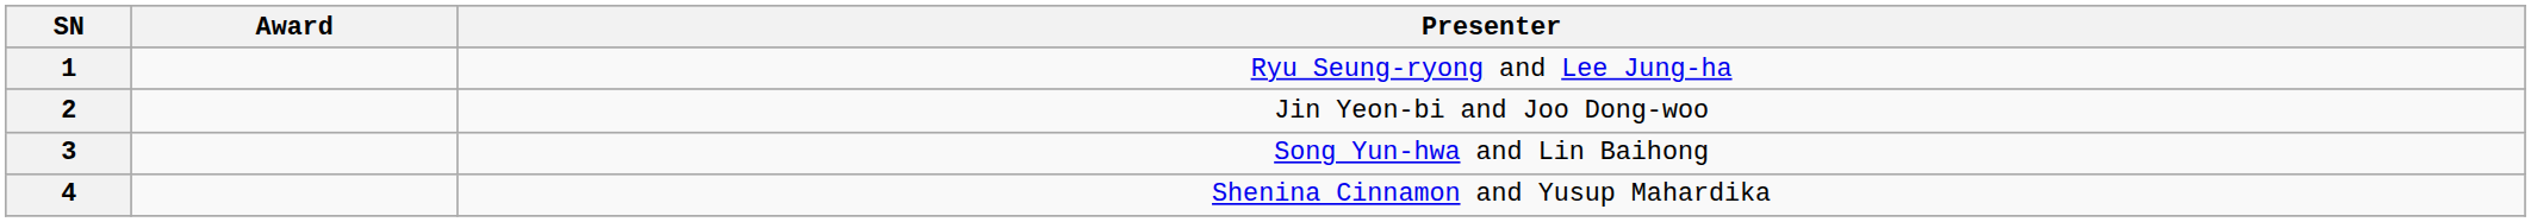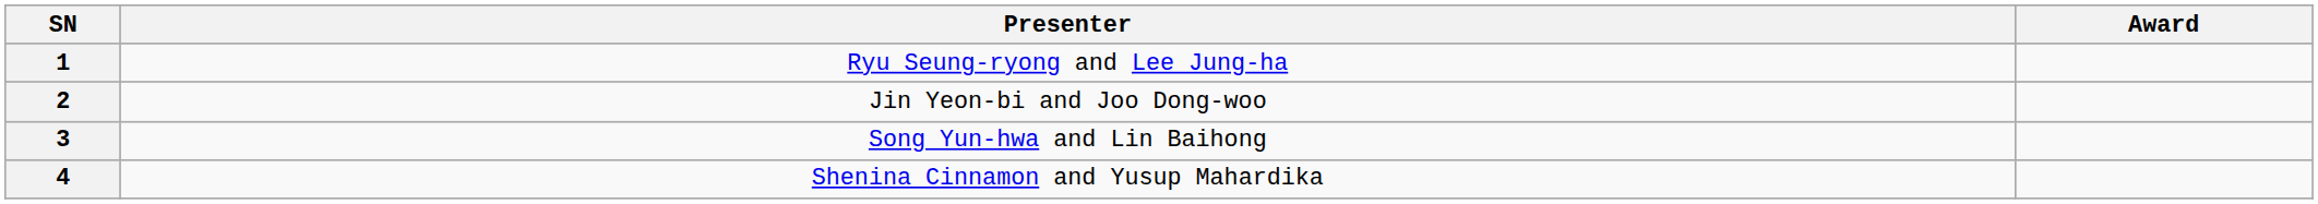columns swapped: Presenter <-> Award
